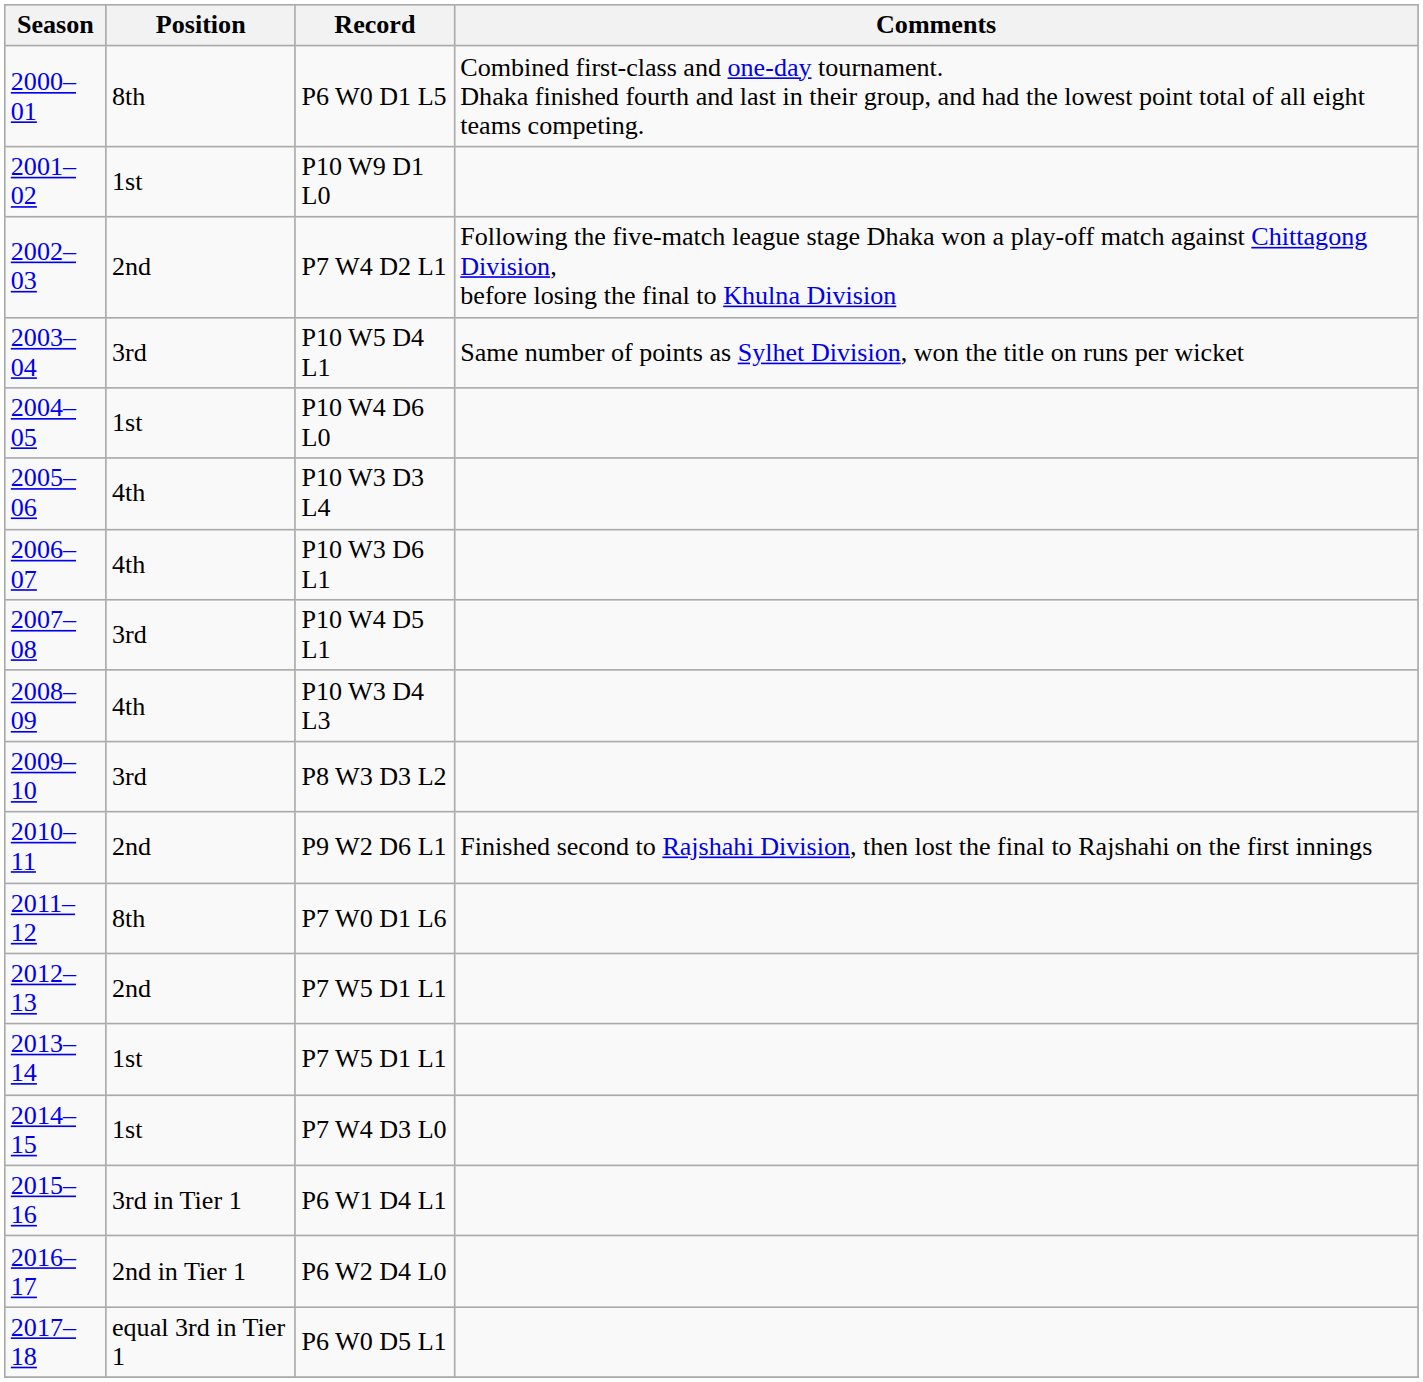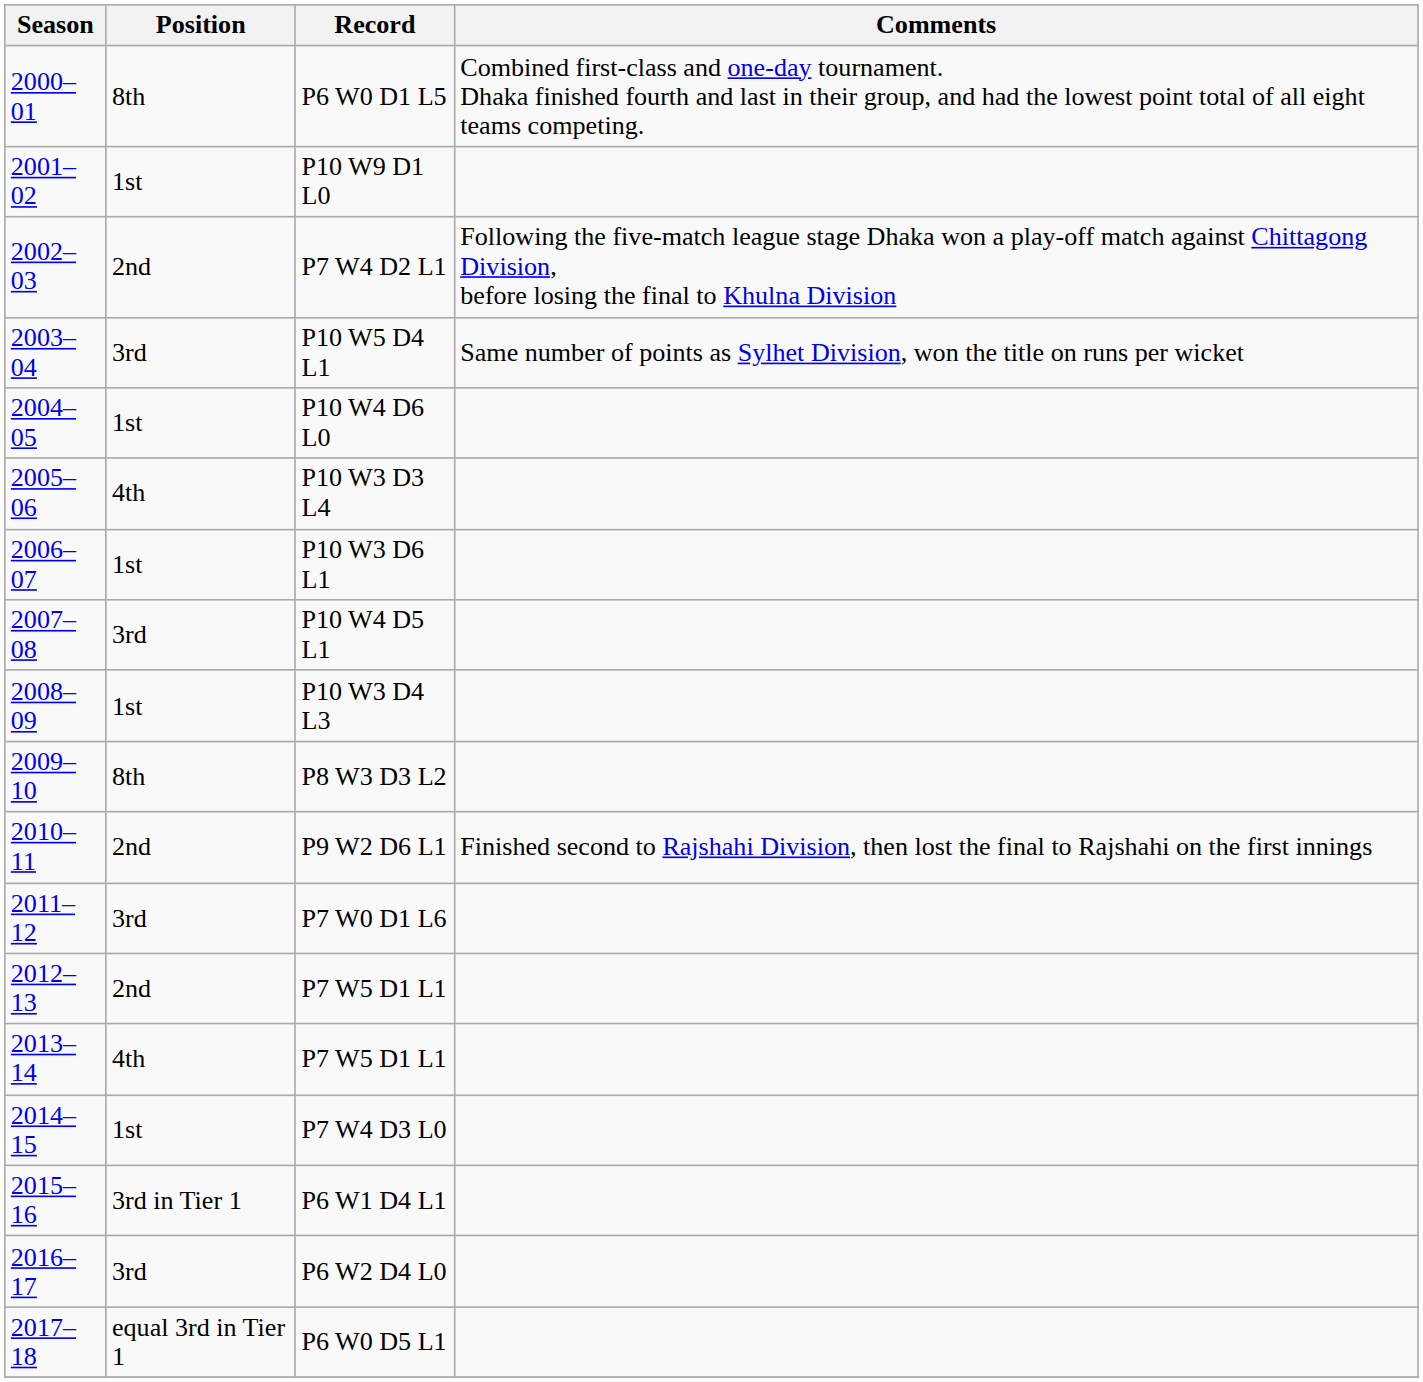P10 W3 D6 L1 | Position: 4th -> 1st
P10 W3 D4 L3 | Position: 4th -> 1st
P8 W3 D3 L2 | Position: 3rd -> 8th
P7 W0 D1 L6 | Position: 8th -> 3rd
2013–14 / P7 W5 D1 L1 | Position: 1st -> 4th
P6 W2 D4 L0 | Position: 2nd in Tier 1 -> 3rd
